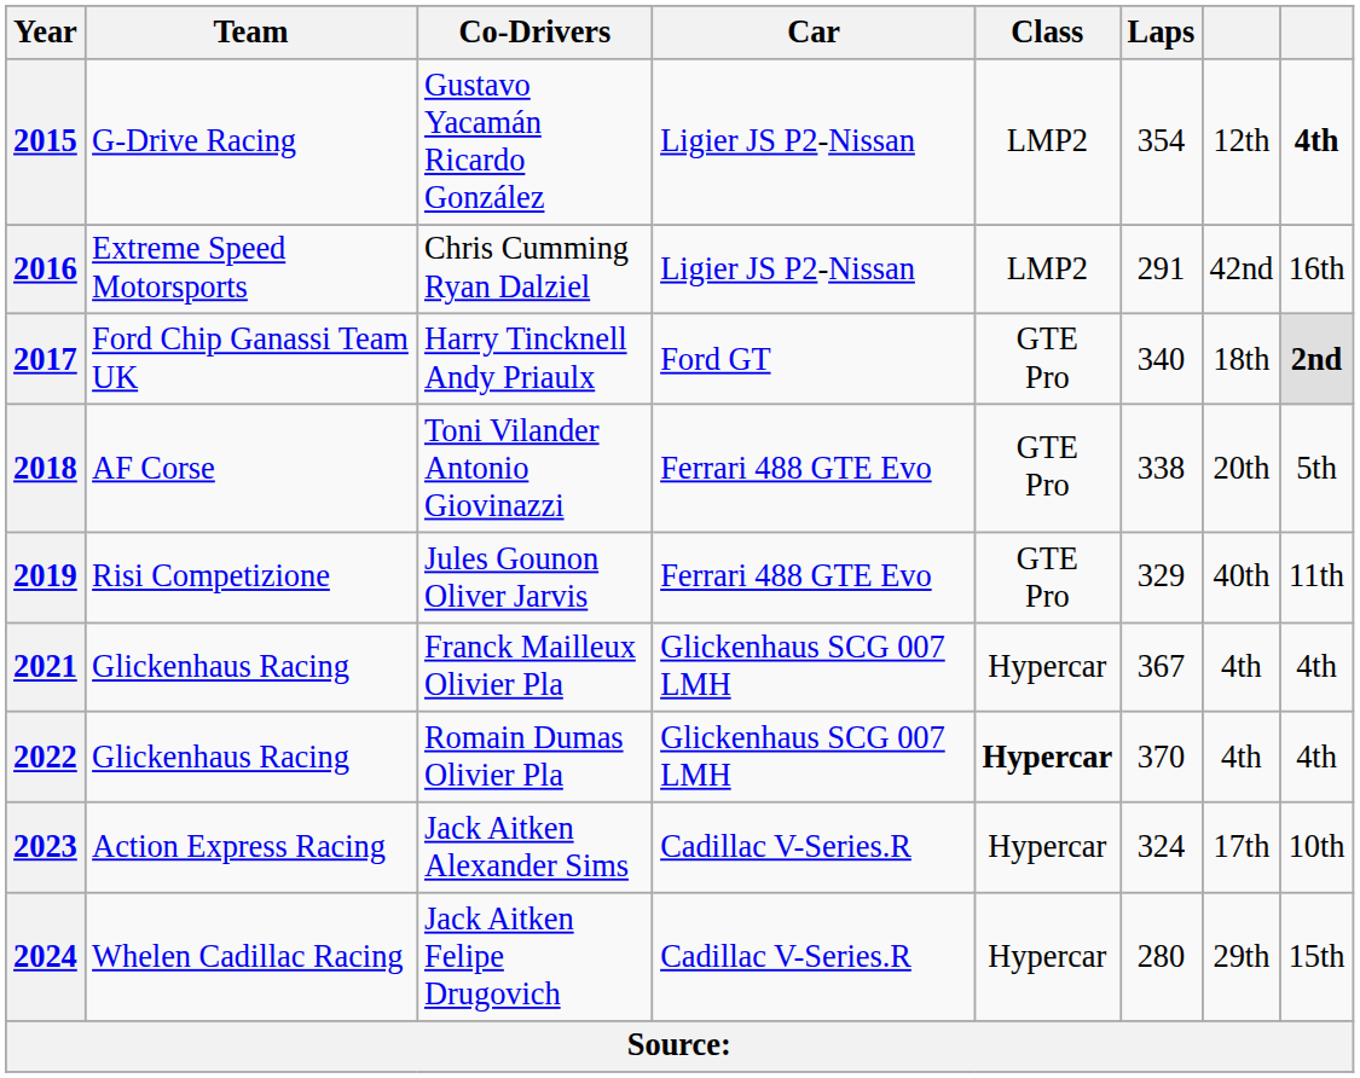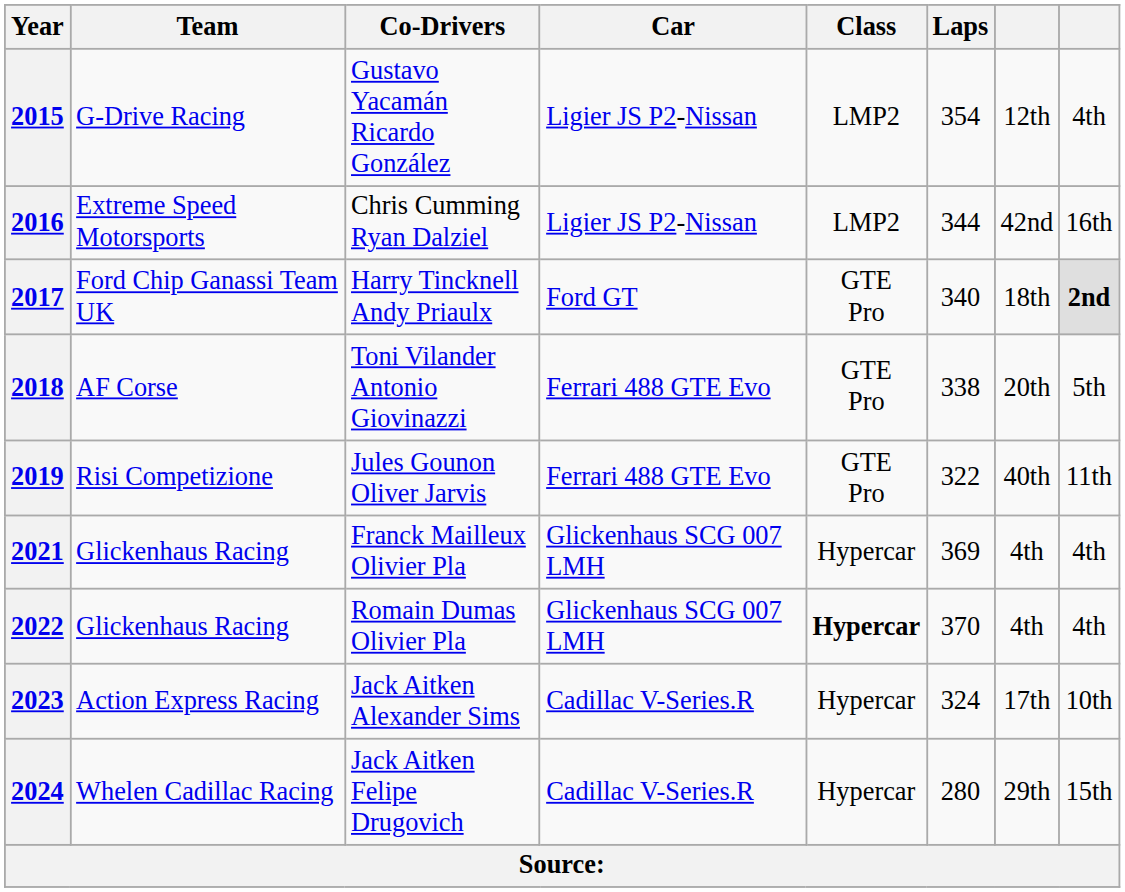2015 | column 8: bold -> normal
2016 | Laps: 291 -> 344
2019 | Laps: 329 -> 322
2021 | Laps: 367 -> 369
